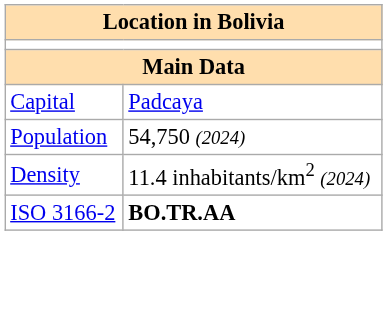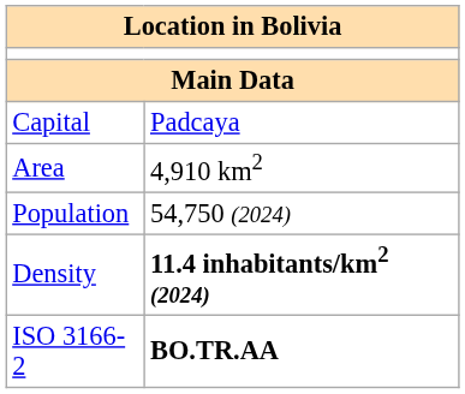+ row: Area | 4,910 km2
Density | column 2: normal -> bold
